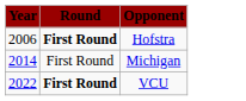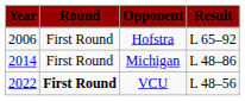+ column: Result | L 65–92 | L 48–86 | L 48–56
Hofstra | Round: bold -> normal
